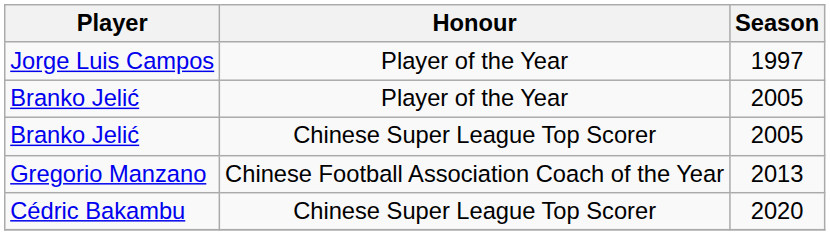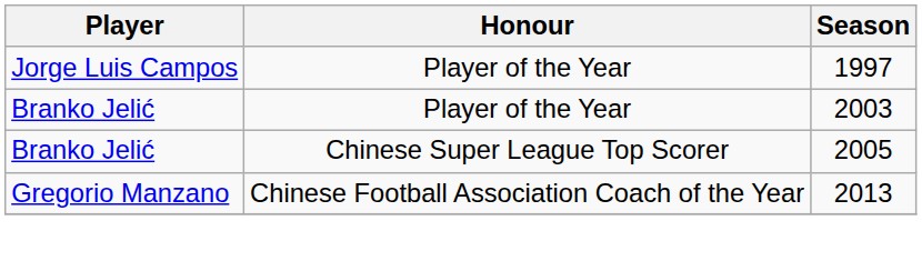Branko Jelić / Player of the Year | Season: 2005 -> 2003
- row: Cédric Bakambu | Chinese Super League Top Scorer | 2020
